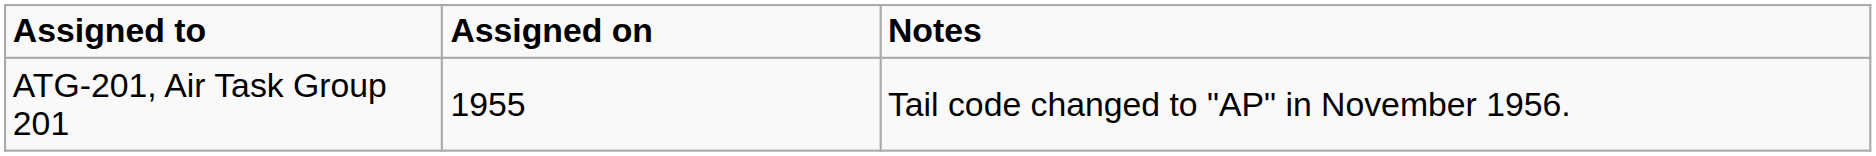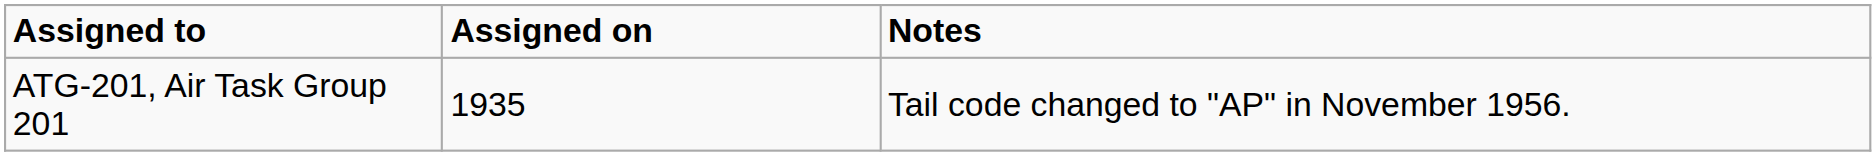ATG-201, Air Task Group 201 | Assigned on: 1955 -> 1935
